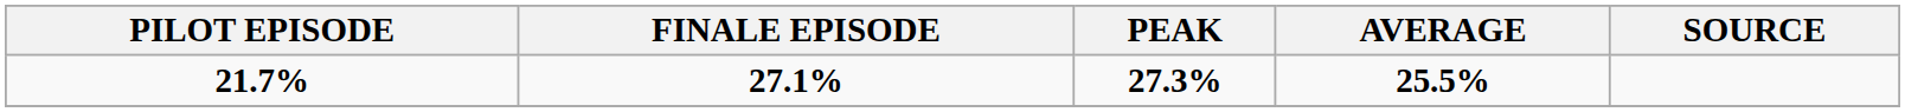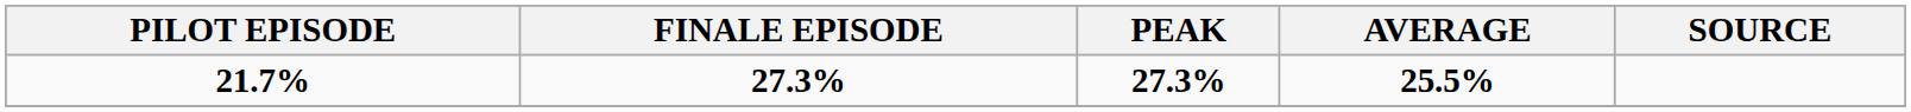21.7% | FINALE EPISODE: 27.1% -> 27.3%
